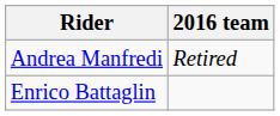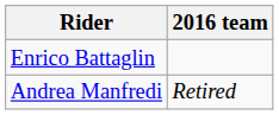rows swapped: Enrico Battaglin <-> Andrea Manfredi
